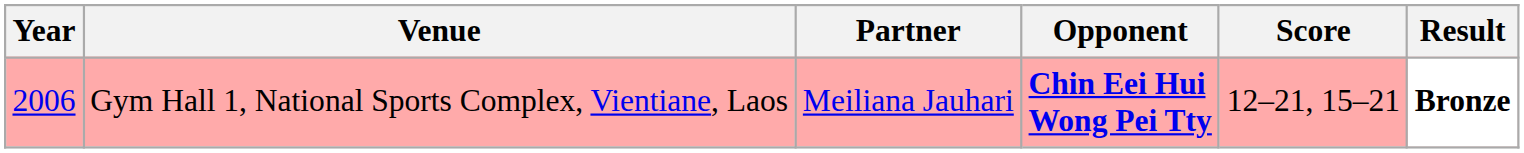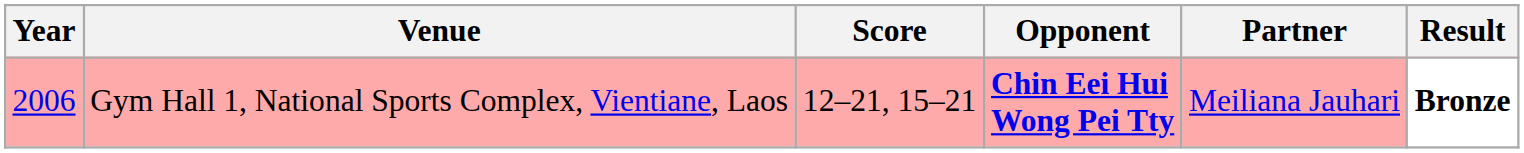columns swapped: Partner <-> Score
